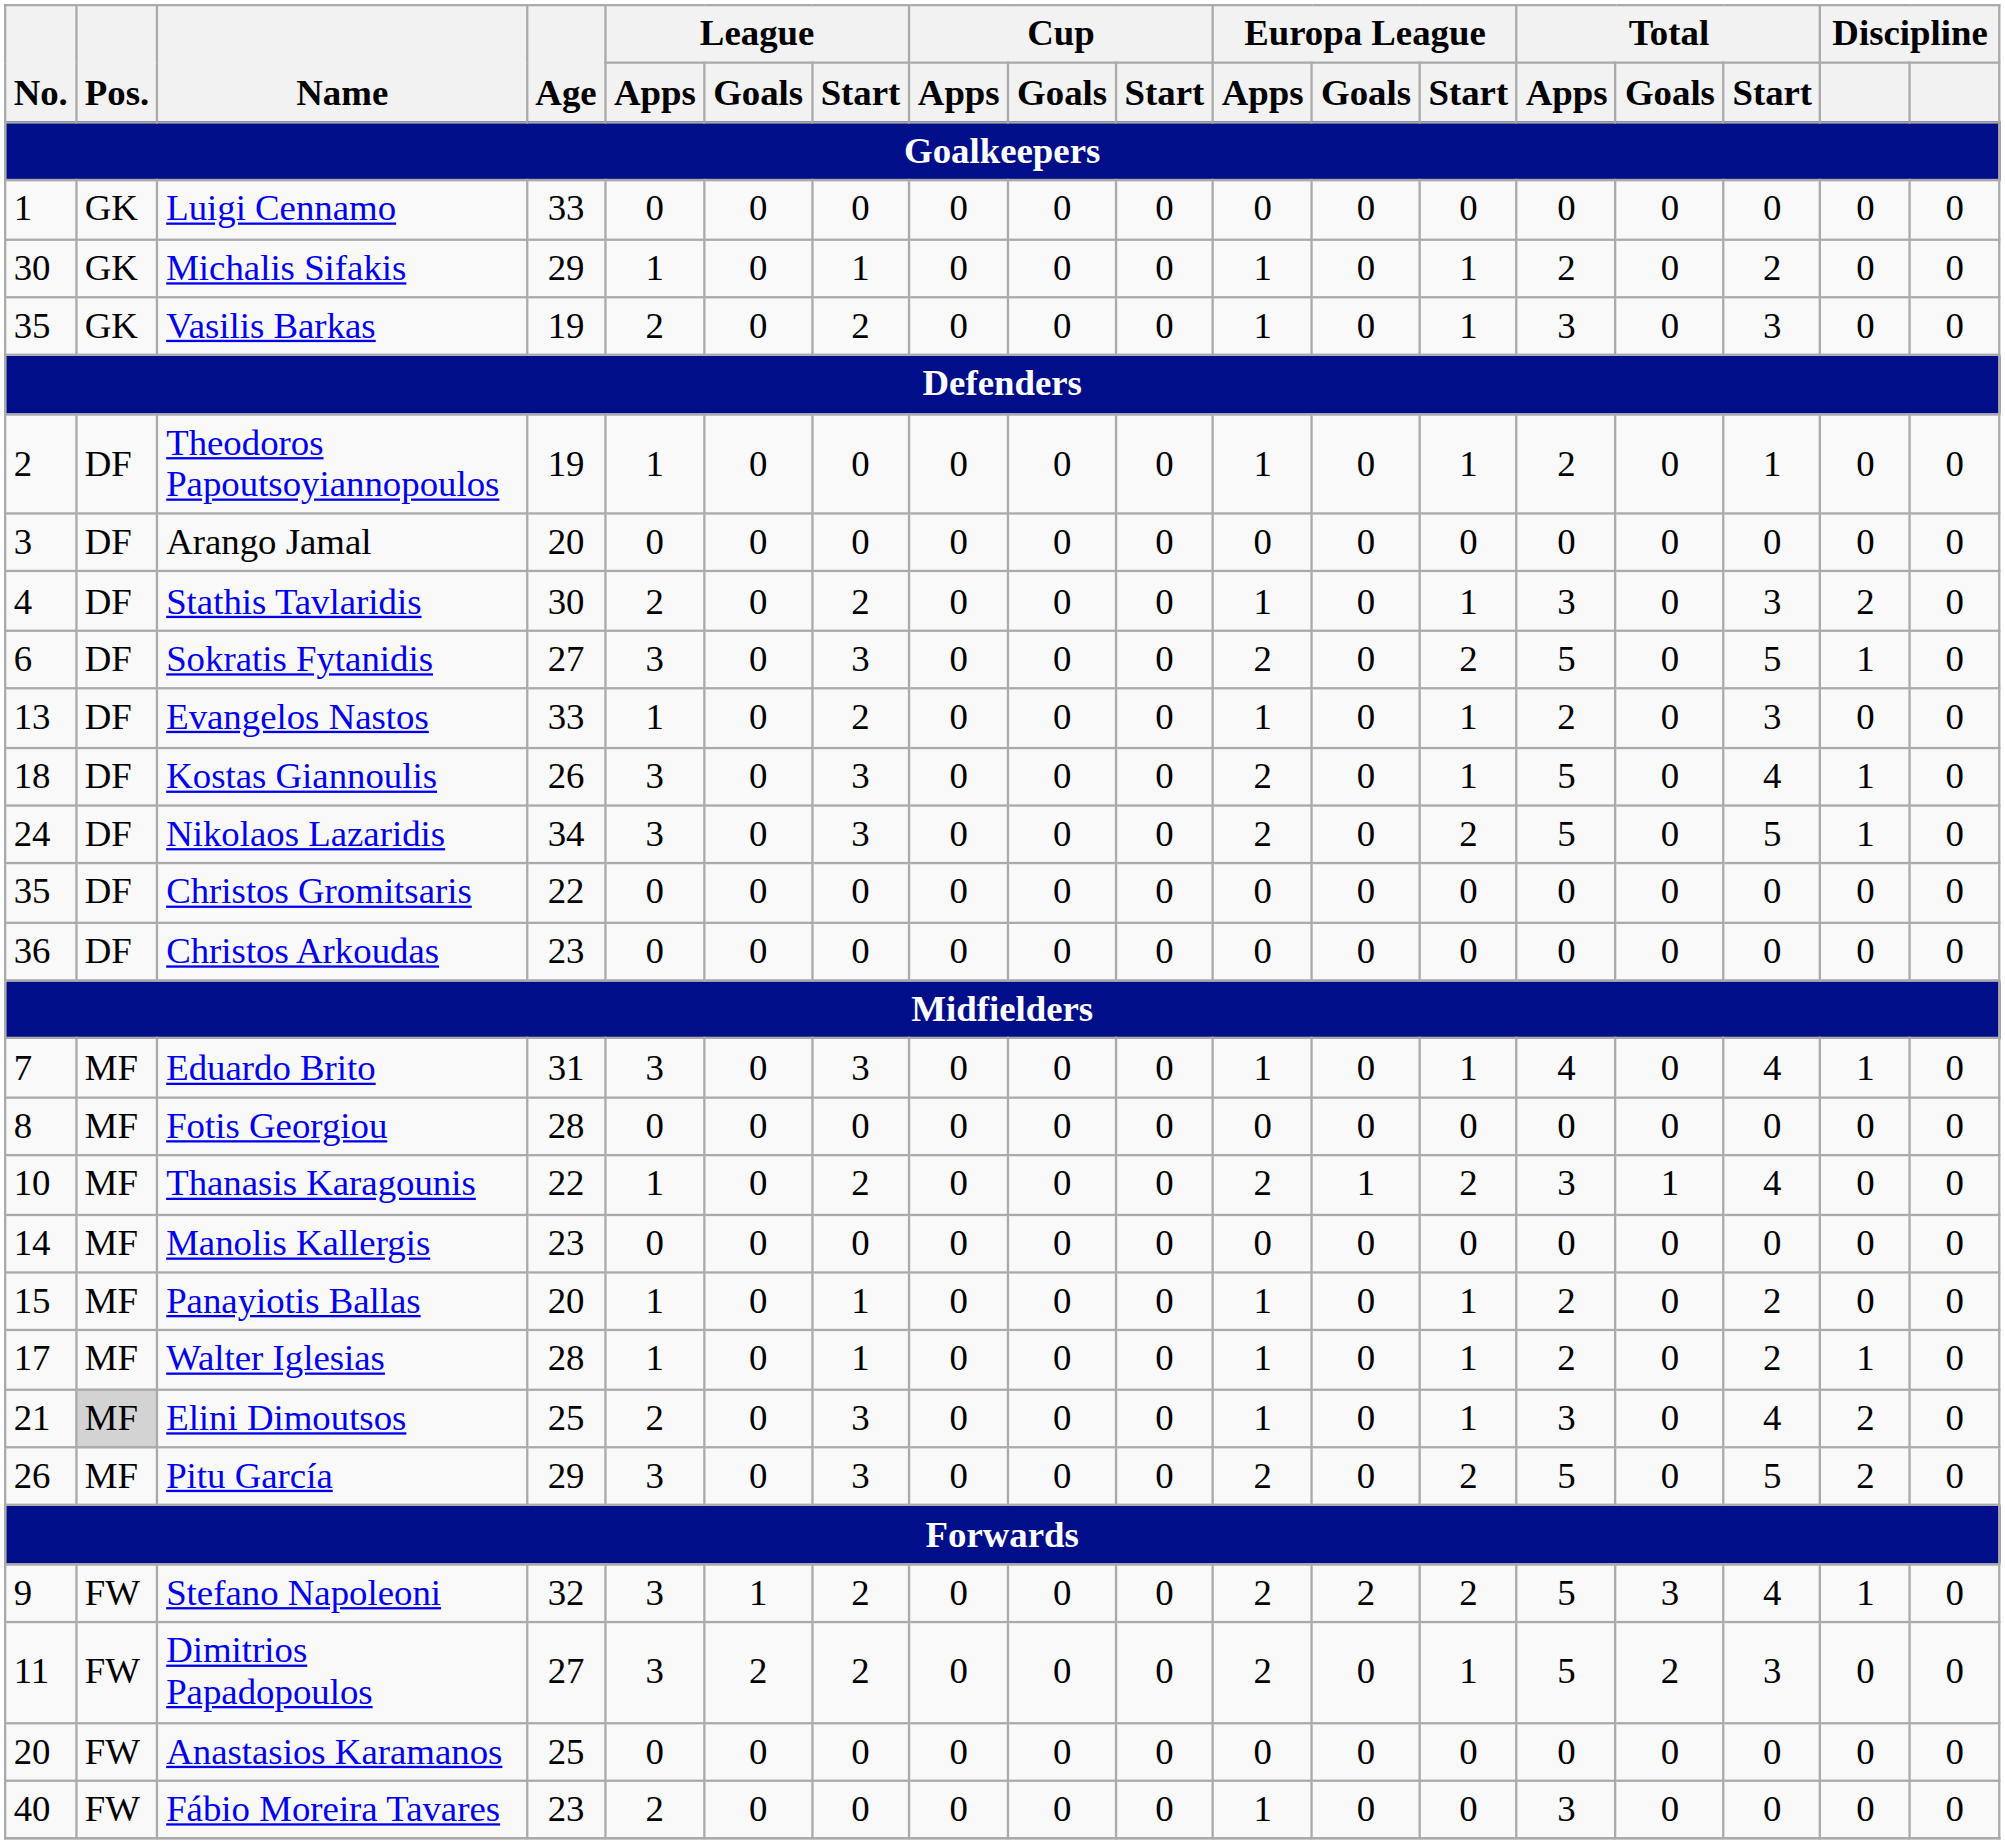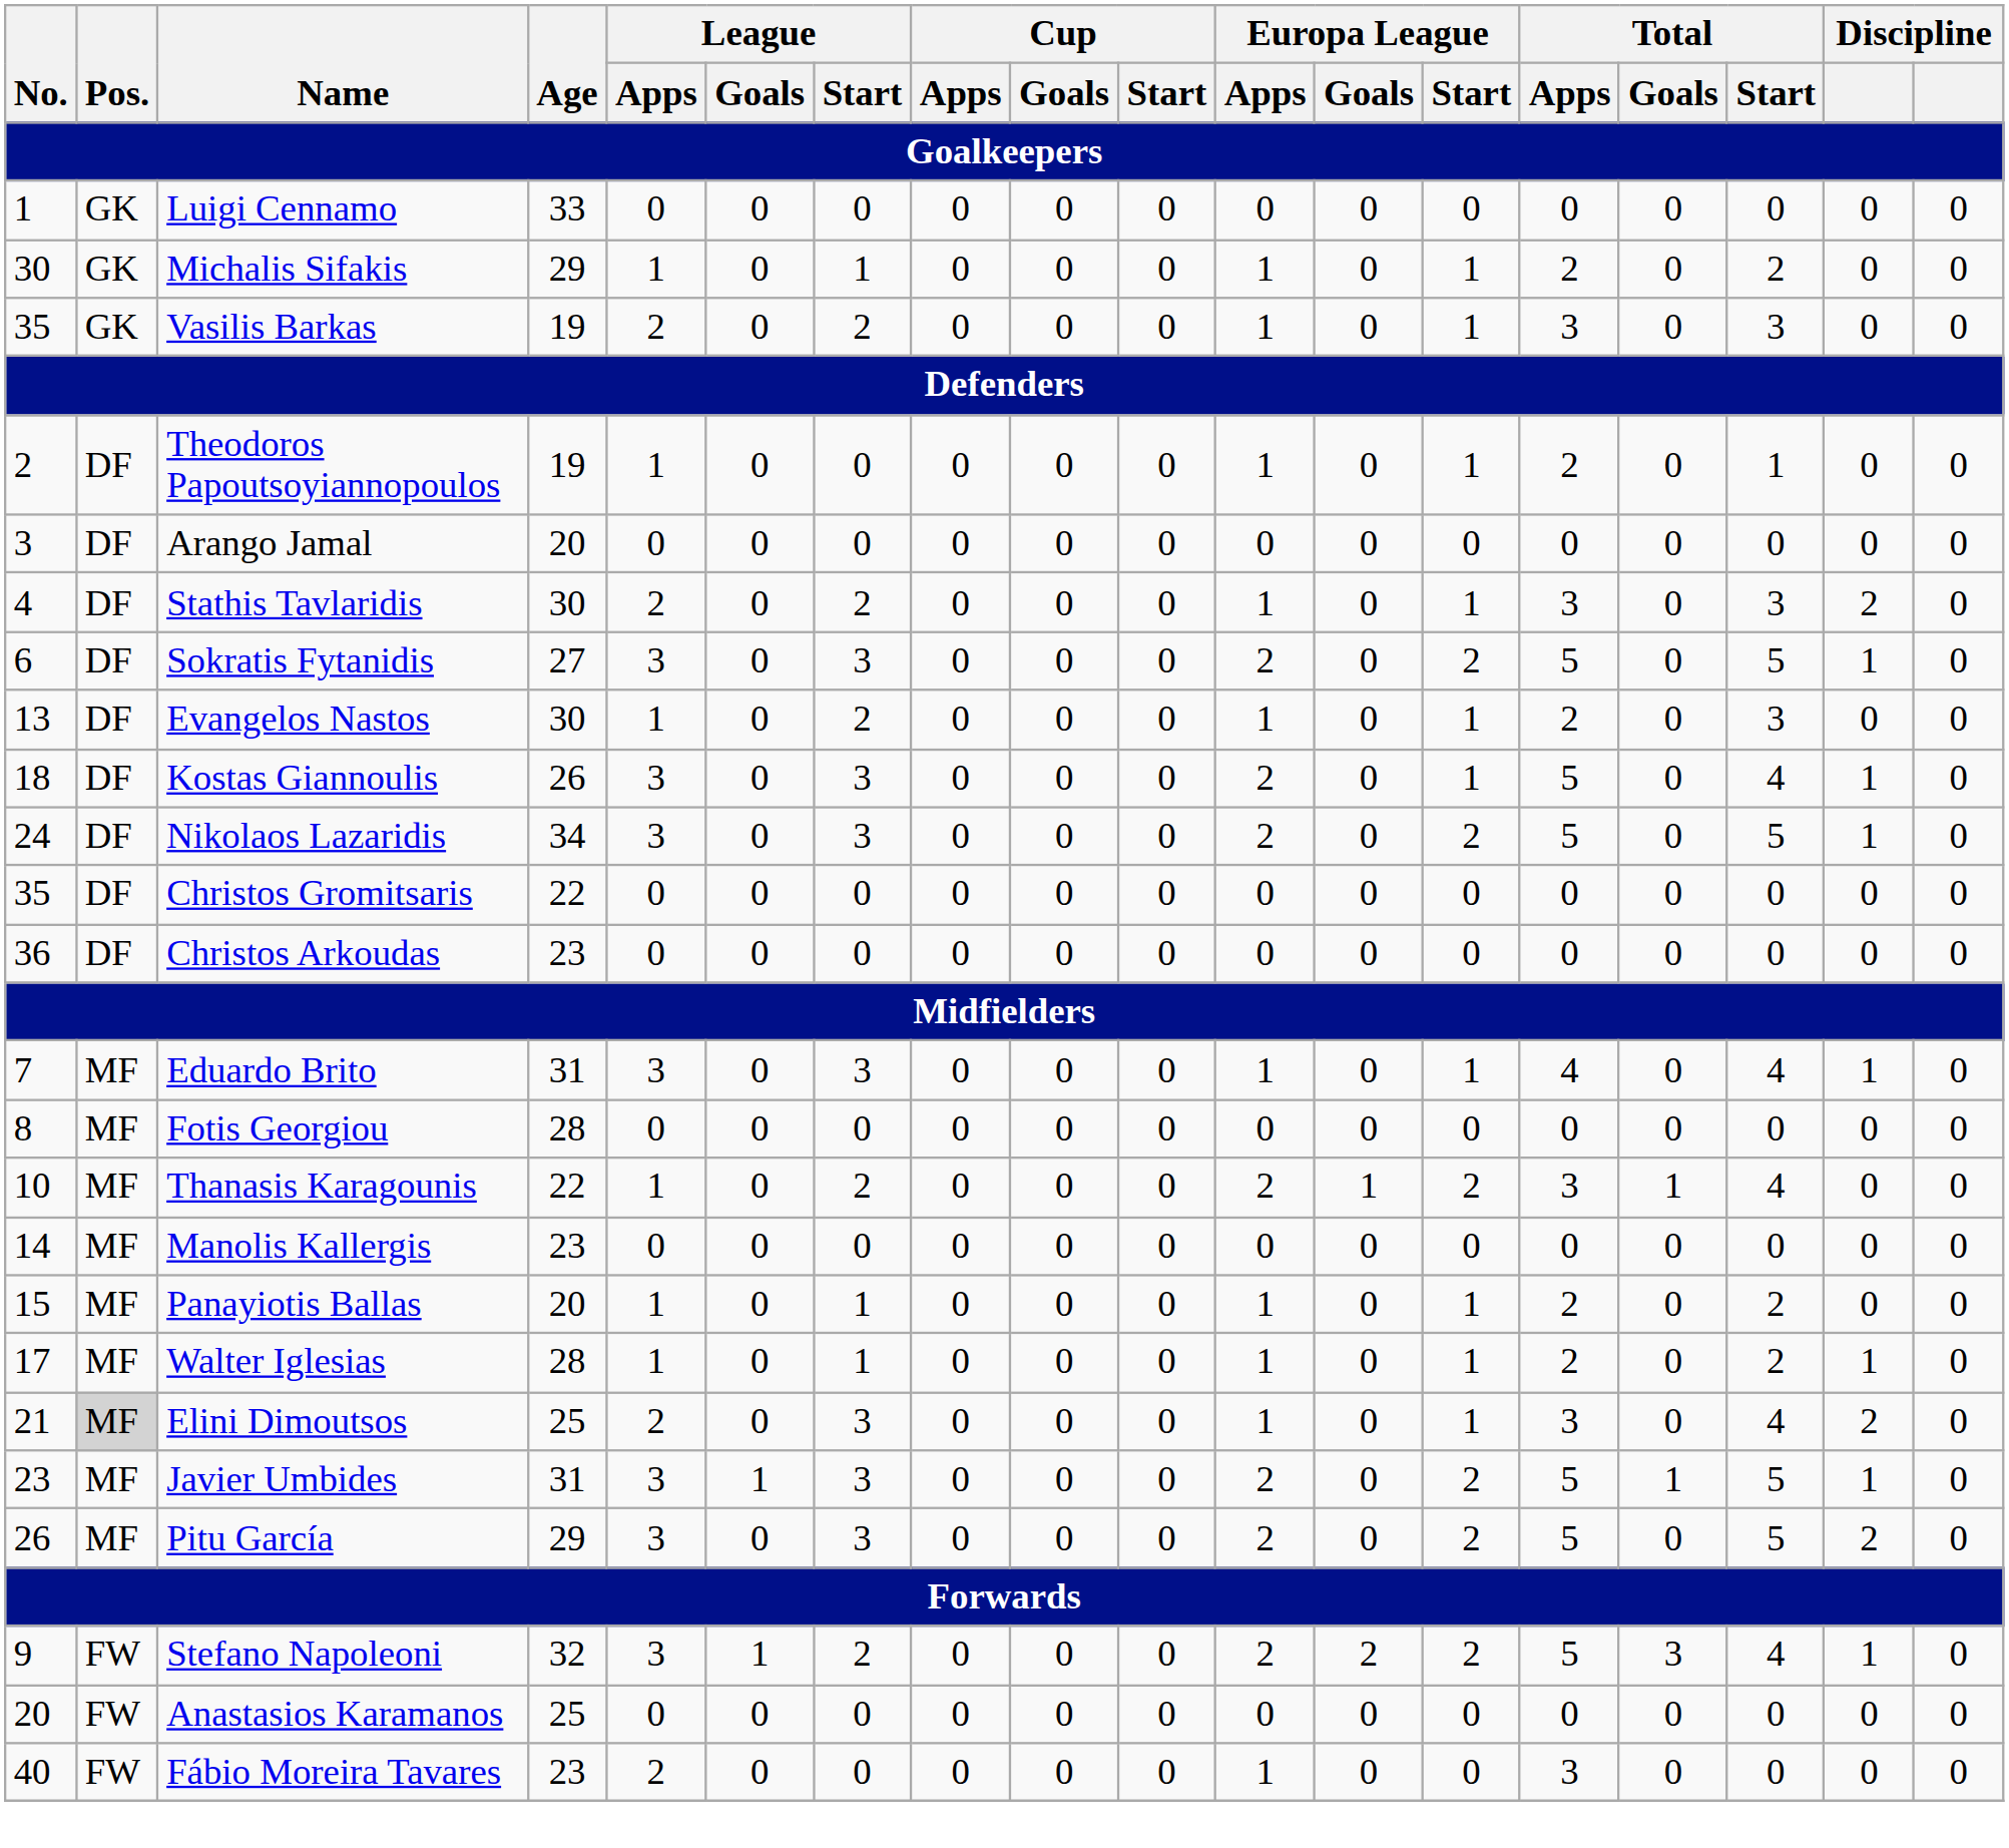Evangelos Nastos | Age: 33 -> 30
+ row: 23 | MF | Javier Umbides | 31 | 3 | 1 | 3 | 0 | 0 | 0 | 2 | 0 | 2 | 5 | 1 | 5 | 1 | 0
- row: 11 | FW | Dimitrios Papadopoulos | 27 | 3 | 2 | 2 | 0 | 0 | 0 | 2 | 0 | 1 | 5 | 2 | 3 | 0 | 0
